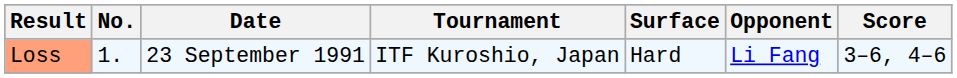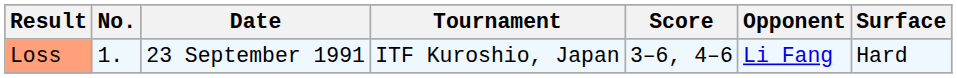columns swapped: Surface <-> Score
